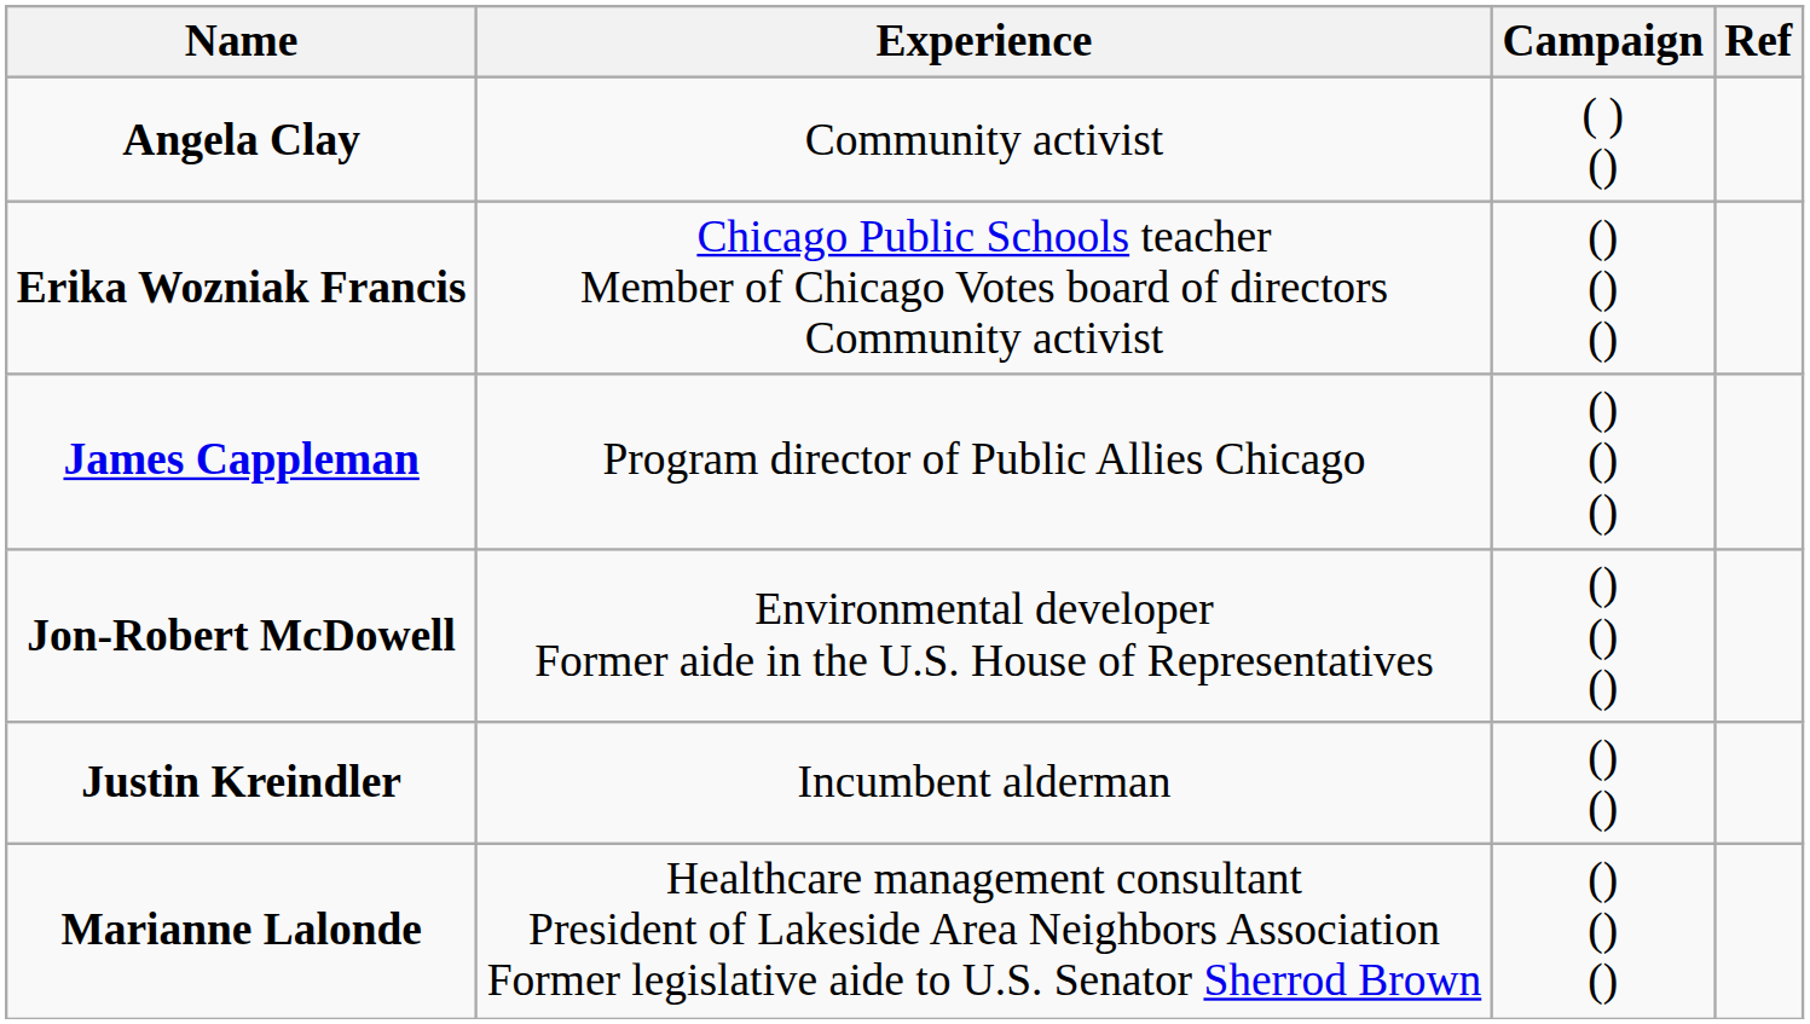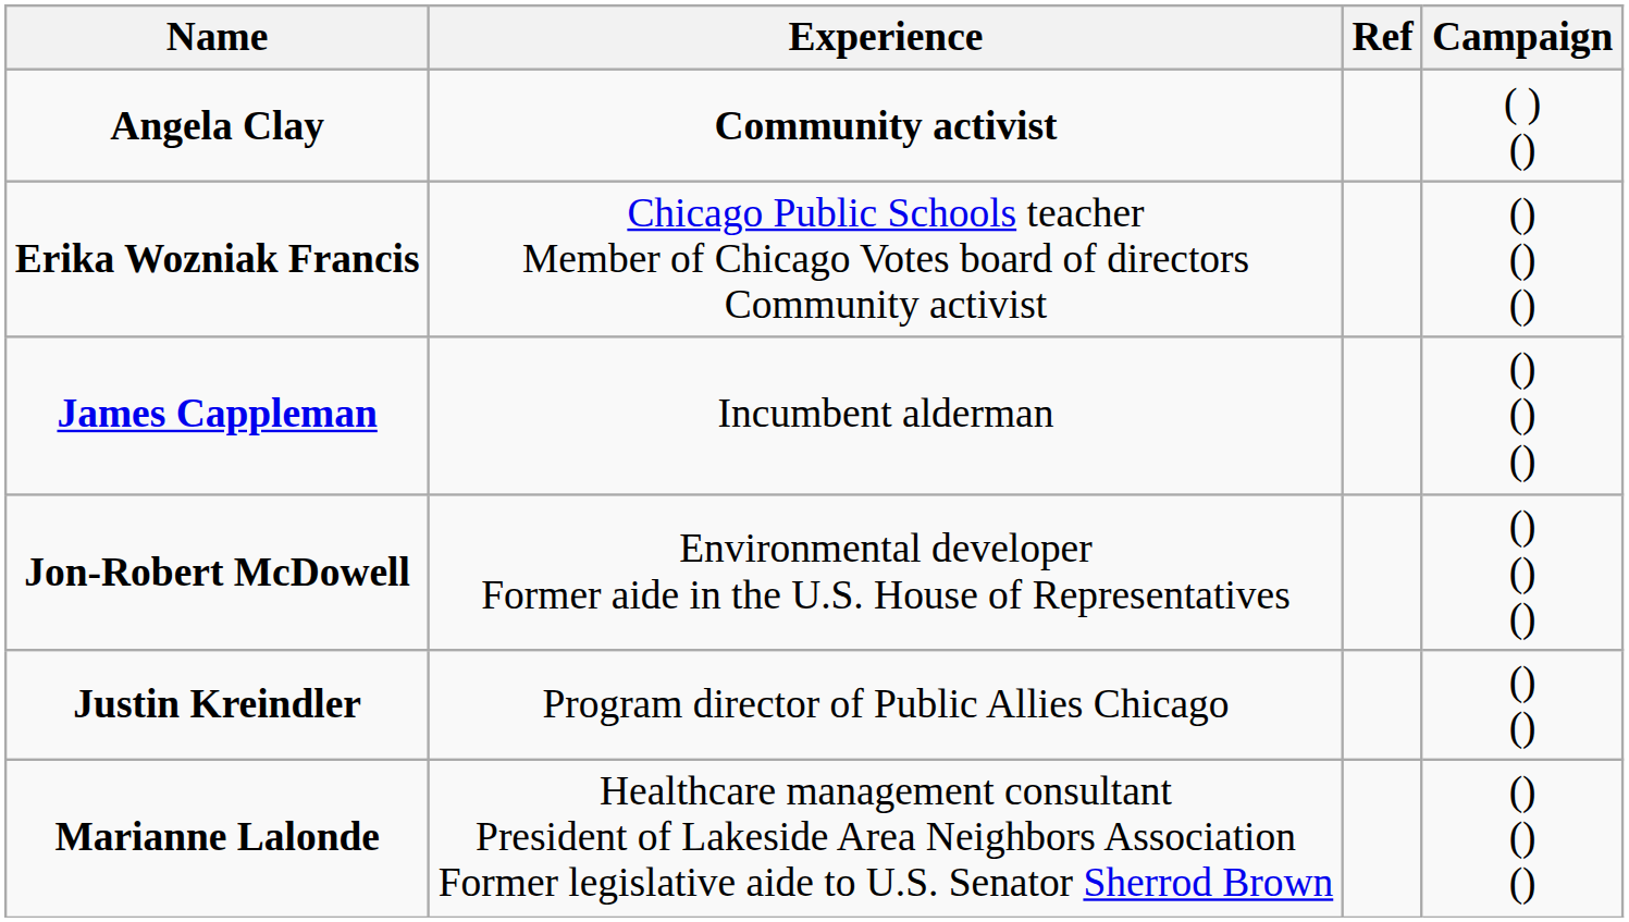columns swapped: Campaign <-> Ref
Angela Clay | Experience: normal -> bold
James Cappleman | Experience: Program director of Public Allies Chicago -> Incumbent alderman
Justin Kreindler | Experience: Incumbent alderman -> Program director of Public Allies Chicago
